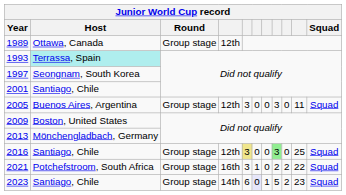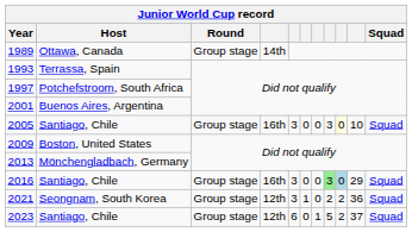1989 | column 4: 12th -> 14th
1993 | Host: paleturquoise background -> no background
1997 | Host: Seongnam, South Korea -> Potchefstroom, South Africa
2001 | Host: Santiago, Chile -> Buenos Aires, Argentina
2005 | Host: Buenos Aires, Argentina -> Santiago, Chile
2005 | column 4: 12th -> 16th
2005 | column 9: no background -> lightyellow background
2005 | column 10: 11 -> 10
2016 | column 4: 12th -> 16th
2016 | column 5: khaki background -> no background
2016 | column 9: no background -> lightblue background
2016 | column 10: 25 -> 29
2021 | Host: Potchefstroom, South Africa -> Seongnam, South Korea
2021 | column 4: 16th -> 12th
2021 | column 10: 22 -> 36
2023 | column 4: 14th -> 12th
2023 | column 6: lavender background -> no background
2023 | column 10: 23 -> 37
